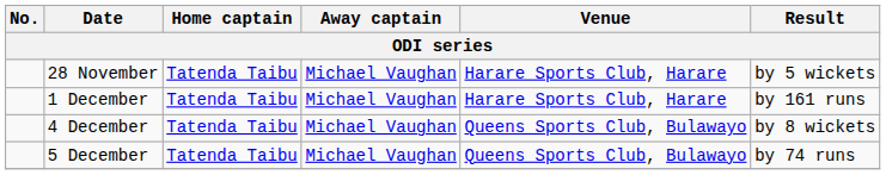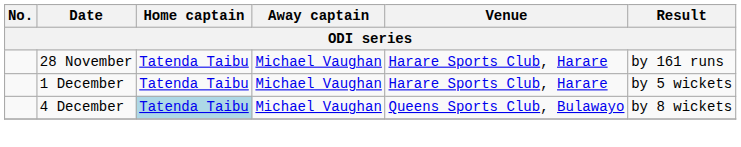28 November | Result: by 5 wickets -> by 161 runs
1 December | Result: by 161 runs -> by 5 wickets
4 December | Home captain: no background -> lightblue background
- row: 5 December | Tatenda Taibu | Michael Vaughan | Queens Sports Club, Bulawayo | by 74 runs
